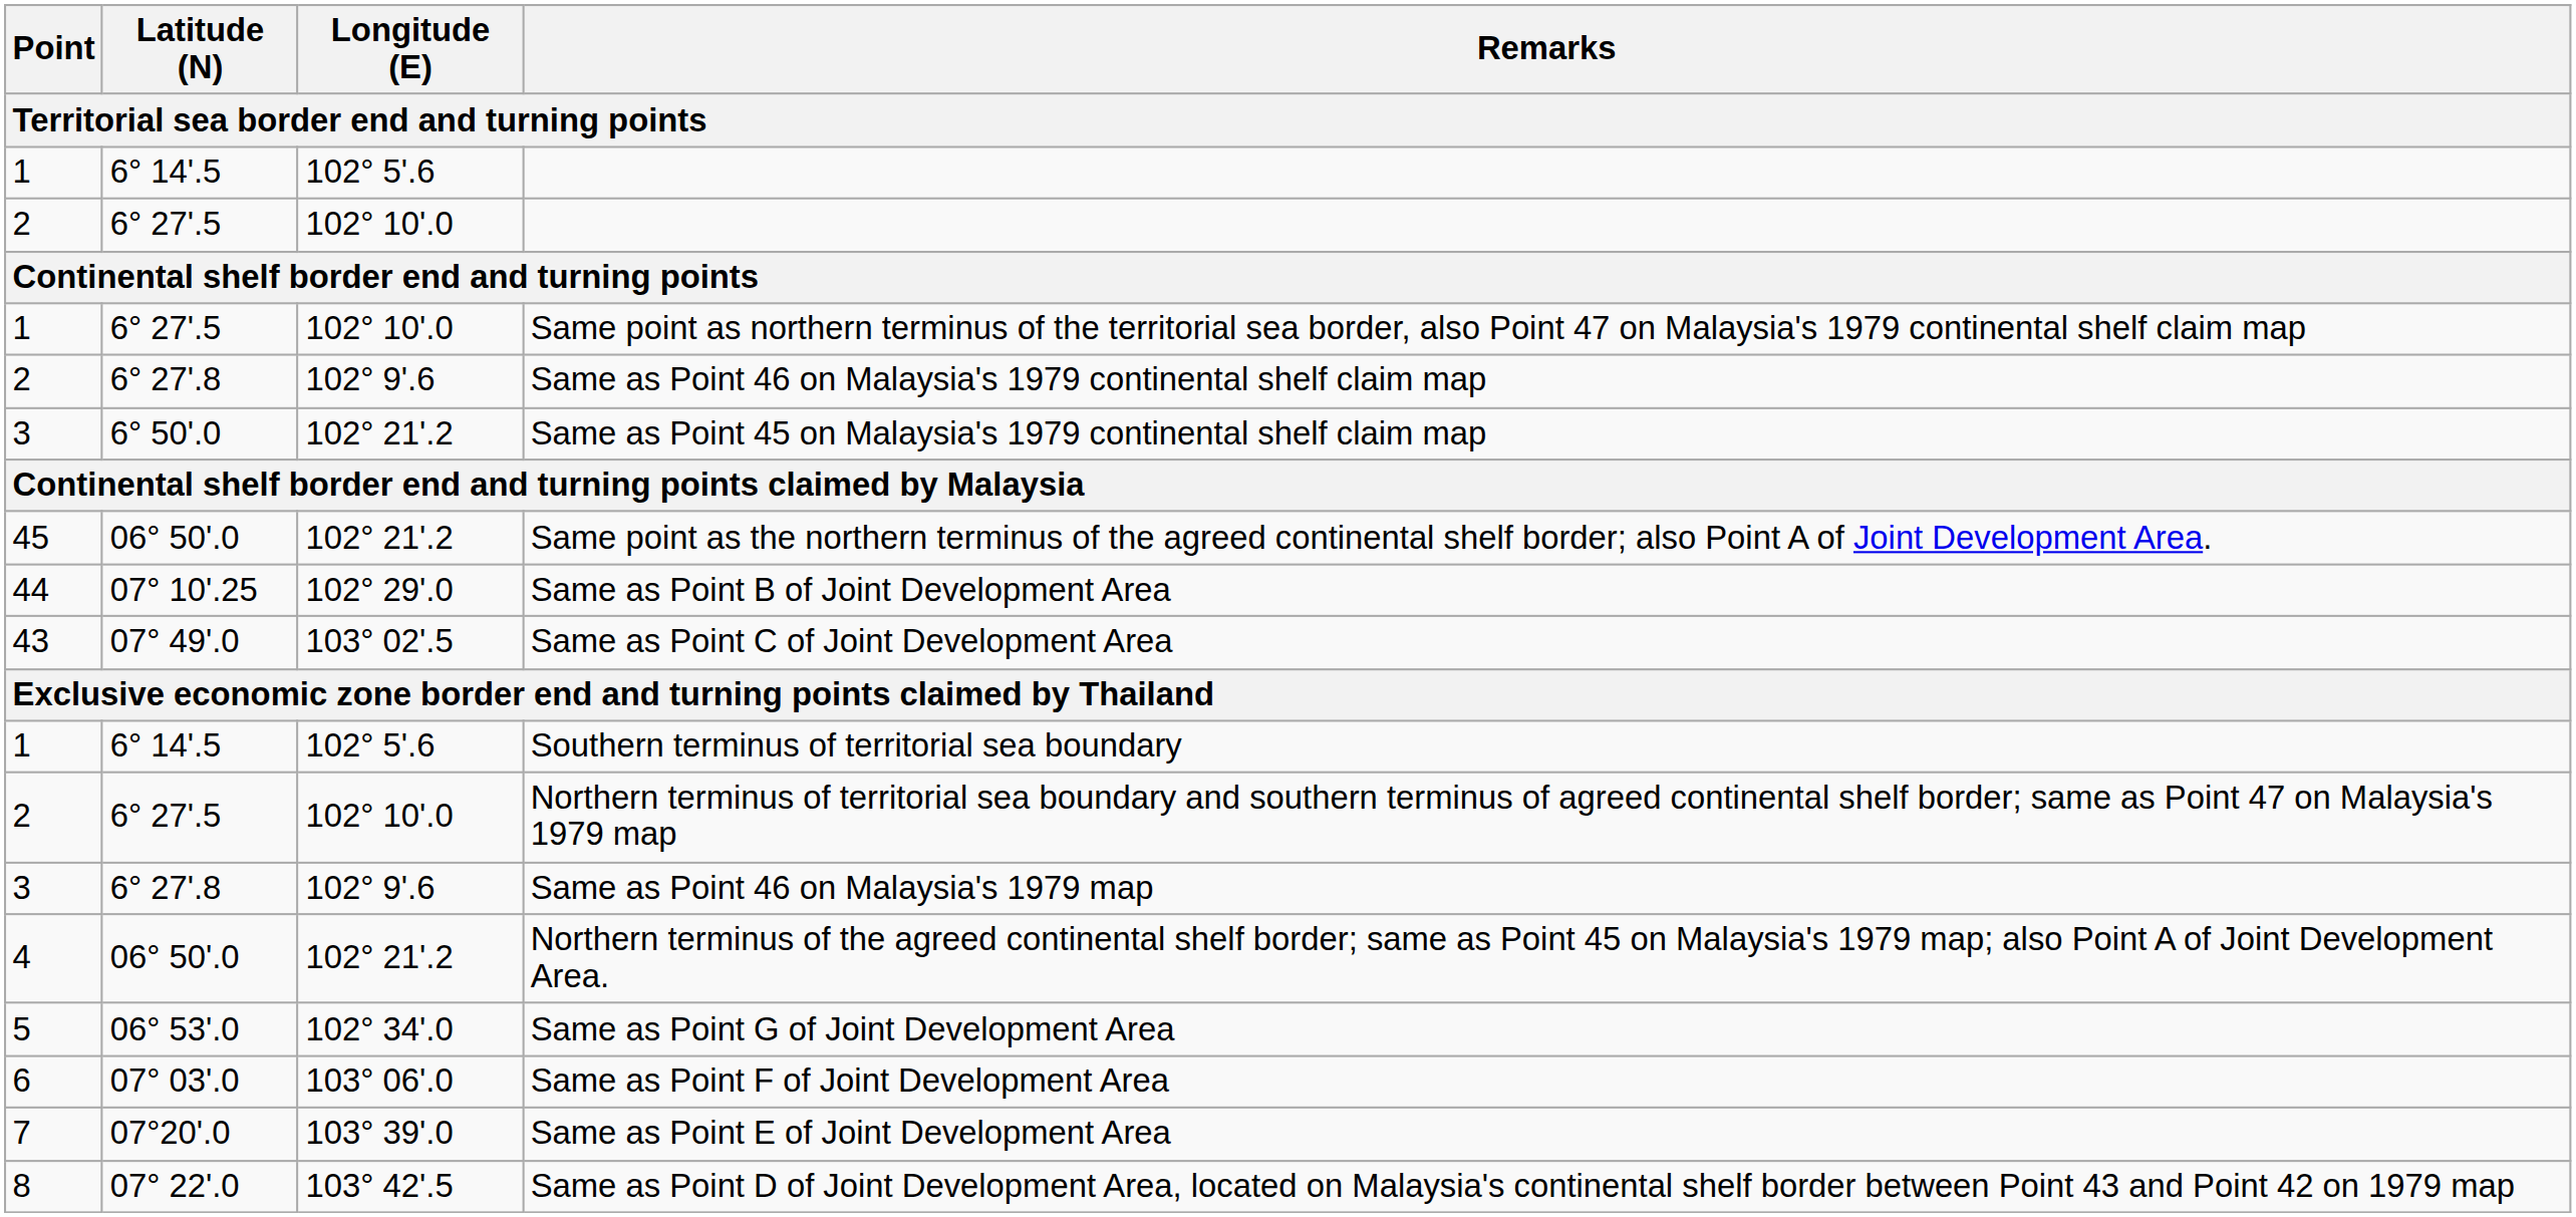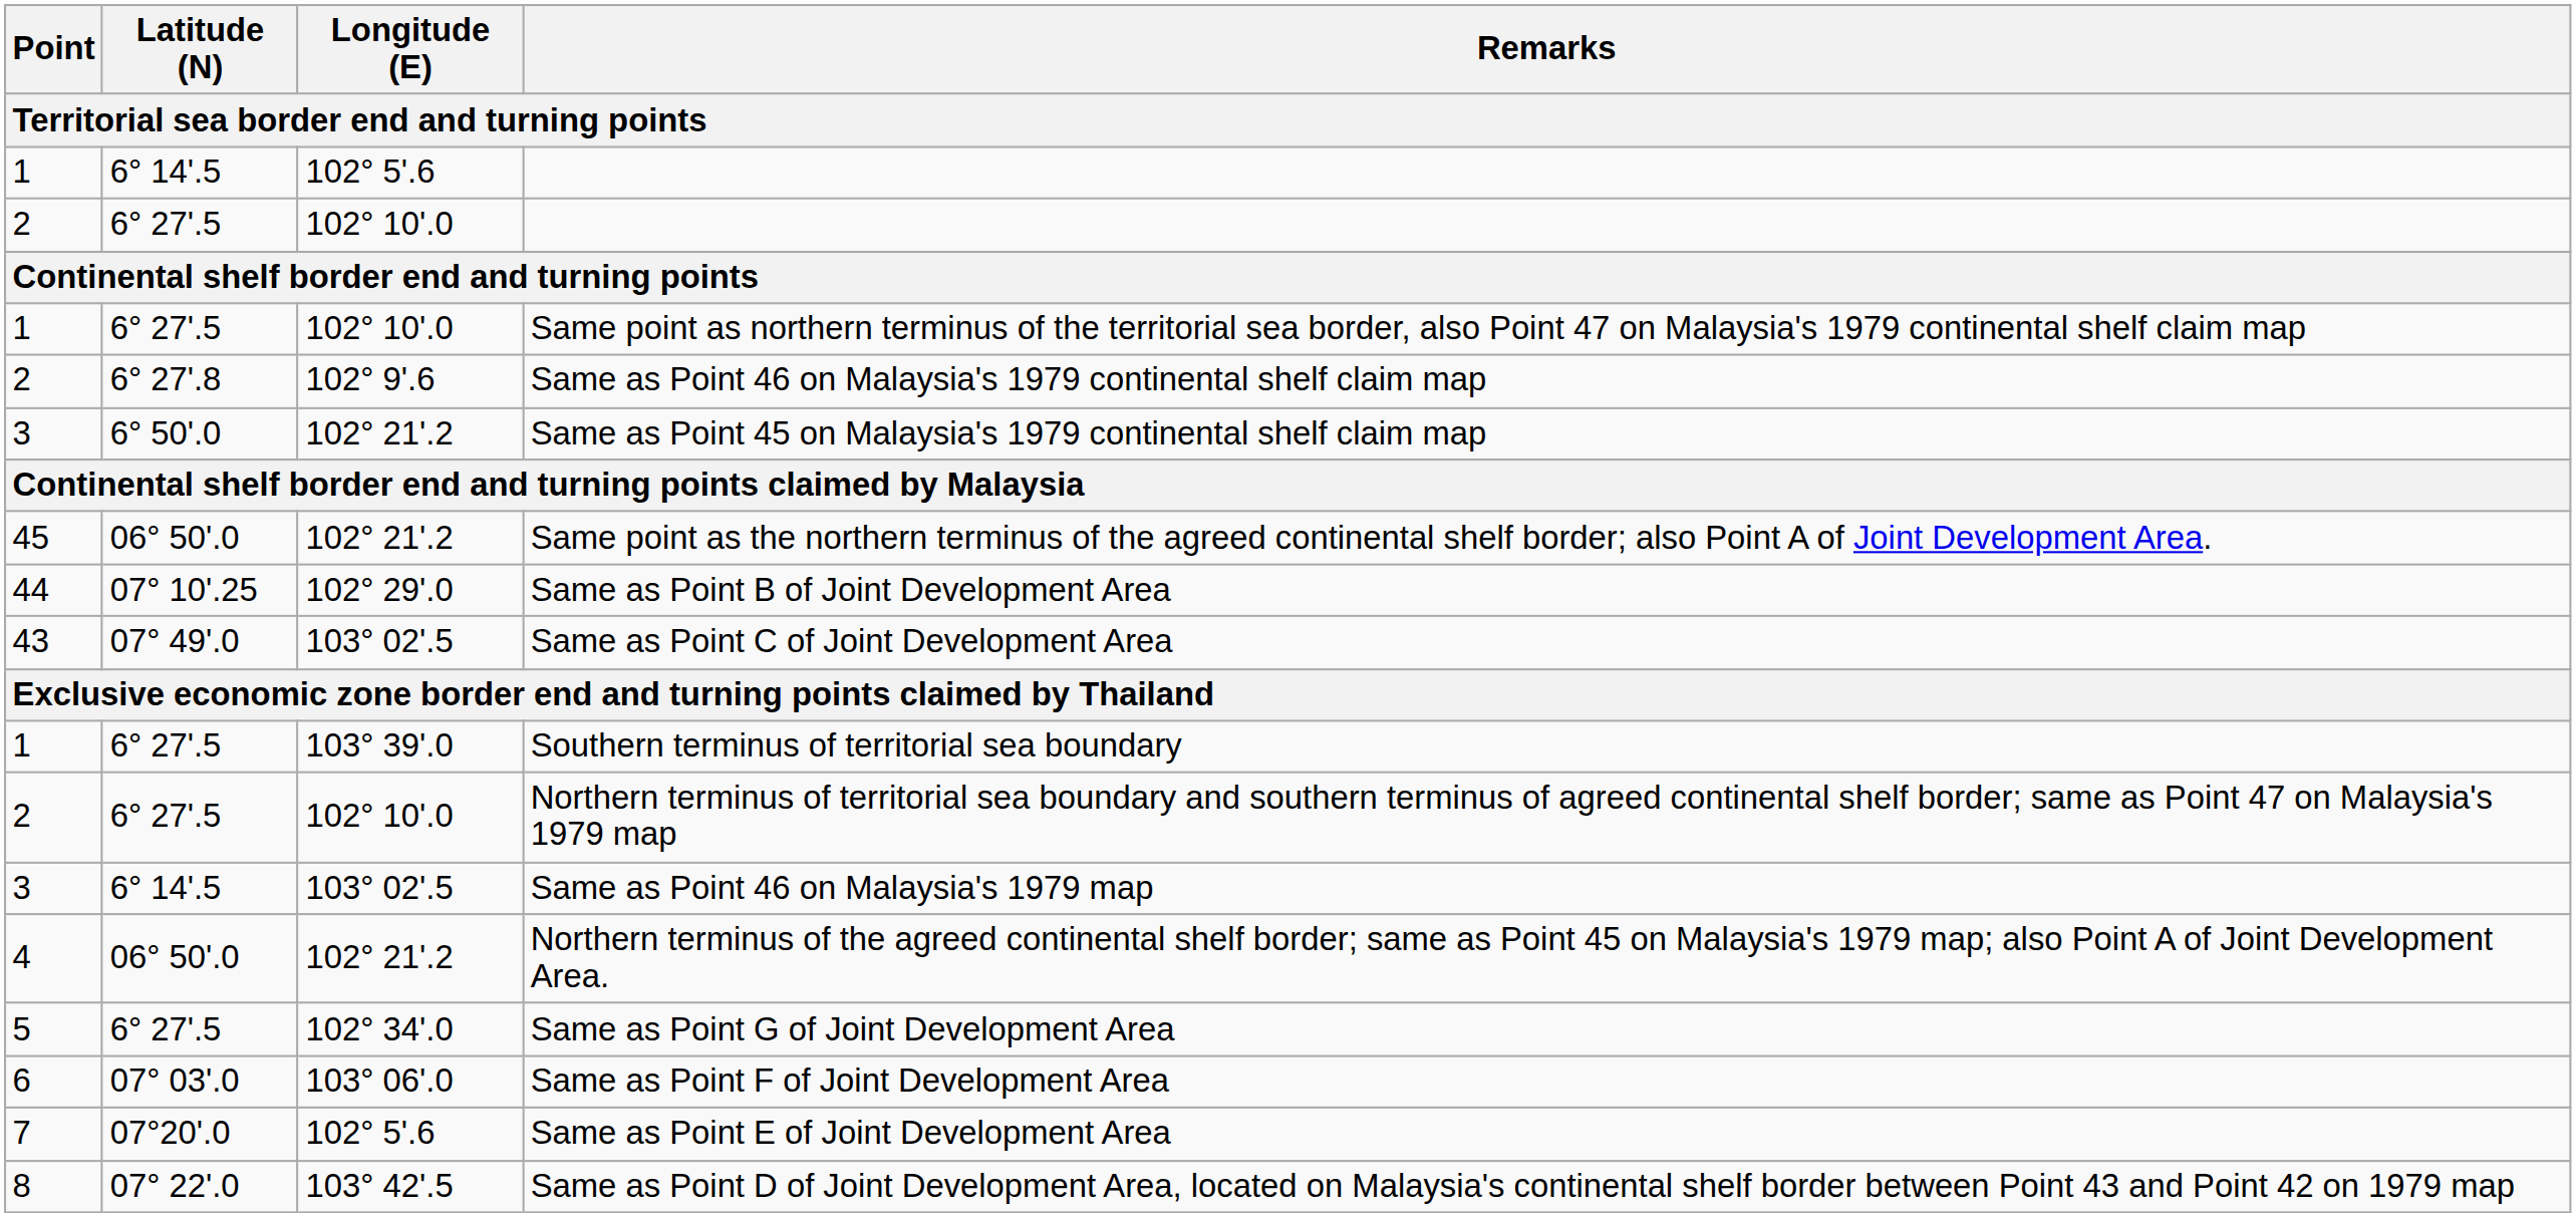Southern terminus of territorial sea boundary | Latitude (N): 6° 14'.5 -> 6° 27'.5
Southern terminus of territorial sea boundary | Longitude (E): 102° 5'.6 -> 103° 39'.0
Same as Point 46 on Malaysia's 1979 map | Latitude (N): 6° 27'.8 -> 6° 14'.5
Same as Point 46 on Malaysia's 1979 map | Longitude (E): 102° 9'.6 -> 103° 02'.5
Same as Point G of Joint Development Area | Latitude (N): 06° 53'.0 -> 6° 27'.5
Same as Point E of Joint Development Area | Longitude (E): 103° 39'.0 -> 102° 5'.6
